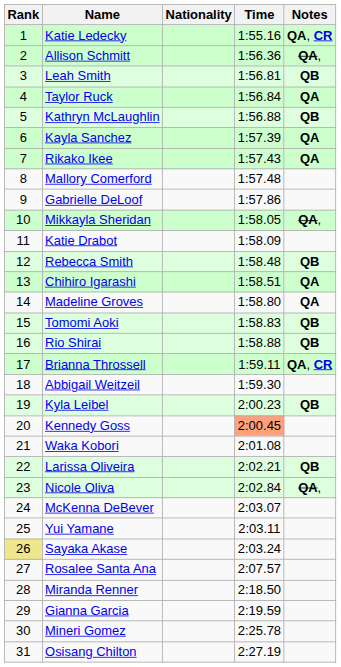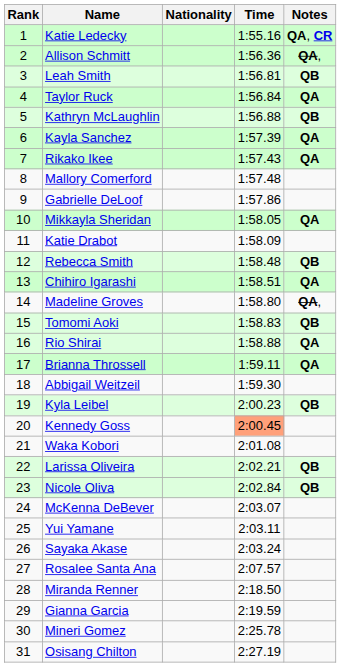Mikkayla Sheridan | Notes: QA, -> QA
Madeline Groves | Notes: QA -> QA,
Rio Shirai | Notes: QB -> QA
Brianna Throssell | Notes: QA, CR -> QA
Nicole Oliva | Notes: QA, -> QB
Sayaka Akase | Rank: khaki background -> no background
